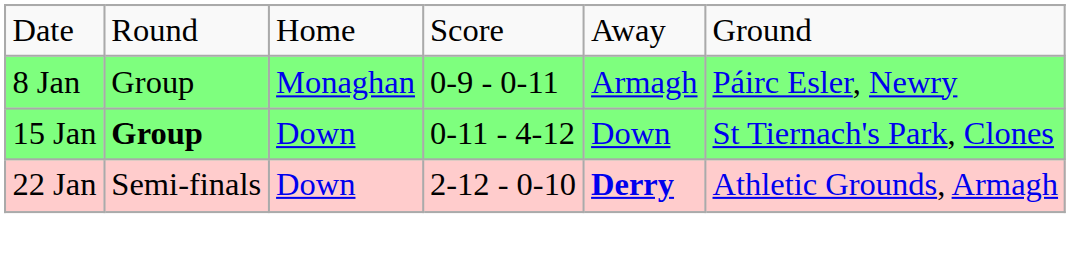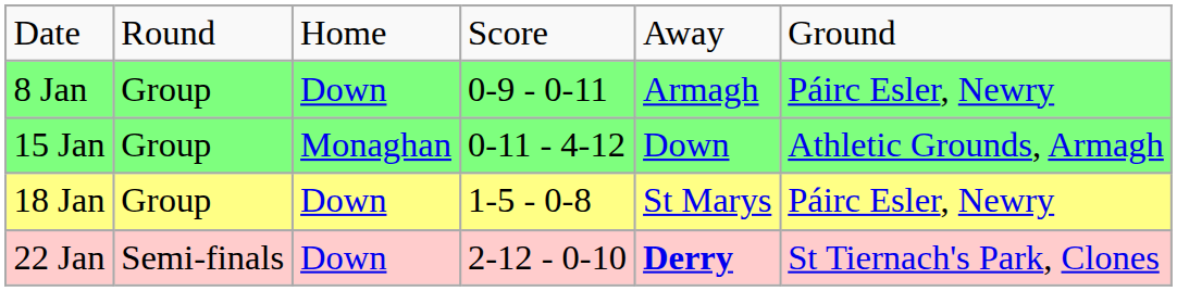8 Jan | column 3: Monaghan -> Down
15 Jan | column 2: bold -> normal
15 Jan | column 3: Down -> Monaghan
15 Jan | column 6: St Tiernach's Park, Clones -> Athletic Grounds, Armagh
+ row: 18 Jan | Group | Down | 1-5 - 0-8 | St Marys | Páirc Esler, Newry
22 Jan | column 6: Athletic Grounds, Armagh -> St Tiernach's Park, Clones
